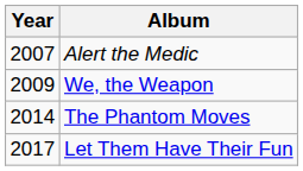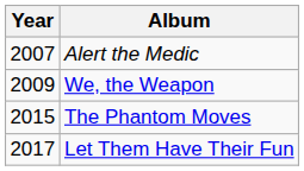The Phantom Moves | Year: 2014 -> 2015
